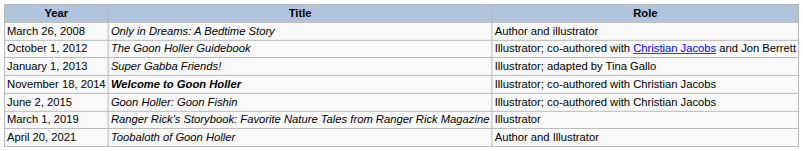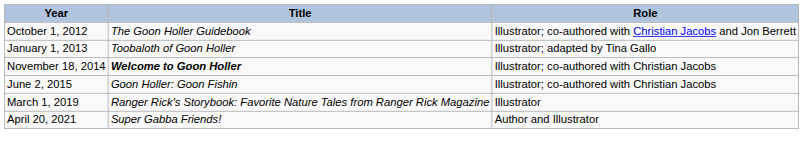- row: March 26, 2008 | Only in Dreams: A Bedtime Story | Author and illustrator
January 1, 2013 | Title: Super Gabba Friends! -> Toobaloth of Goon Holler
April 20, 2021 | Title: Toobaloth of Goon Holler -> Super Gabba Friends!
